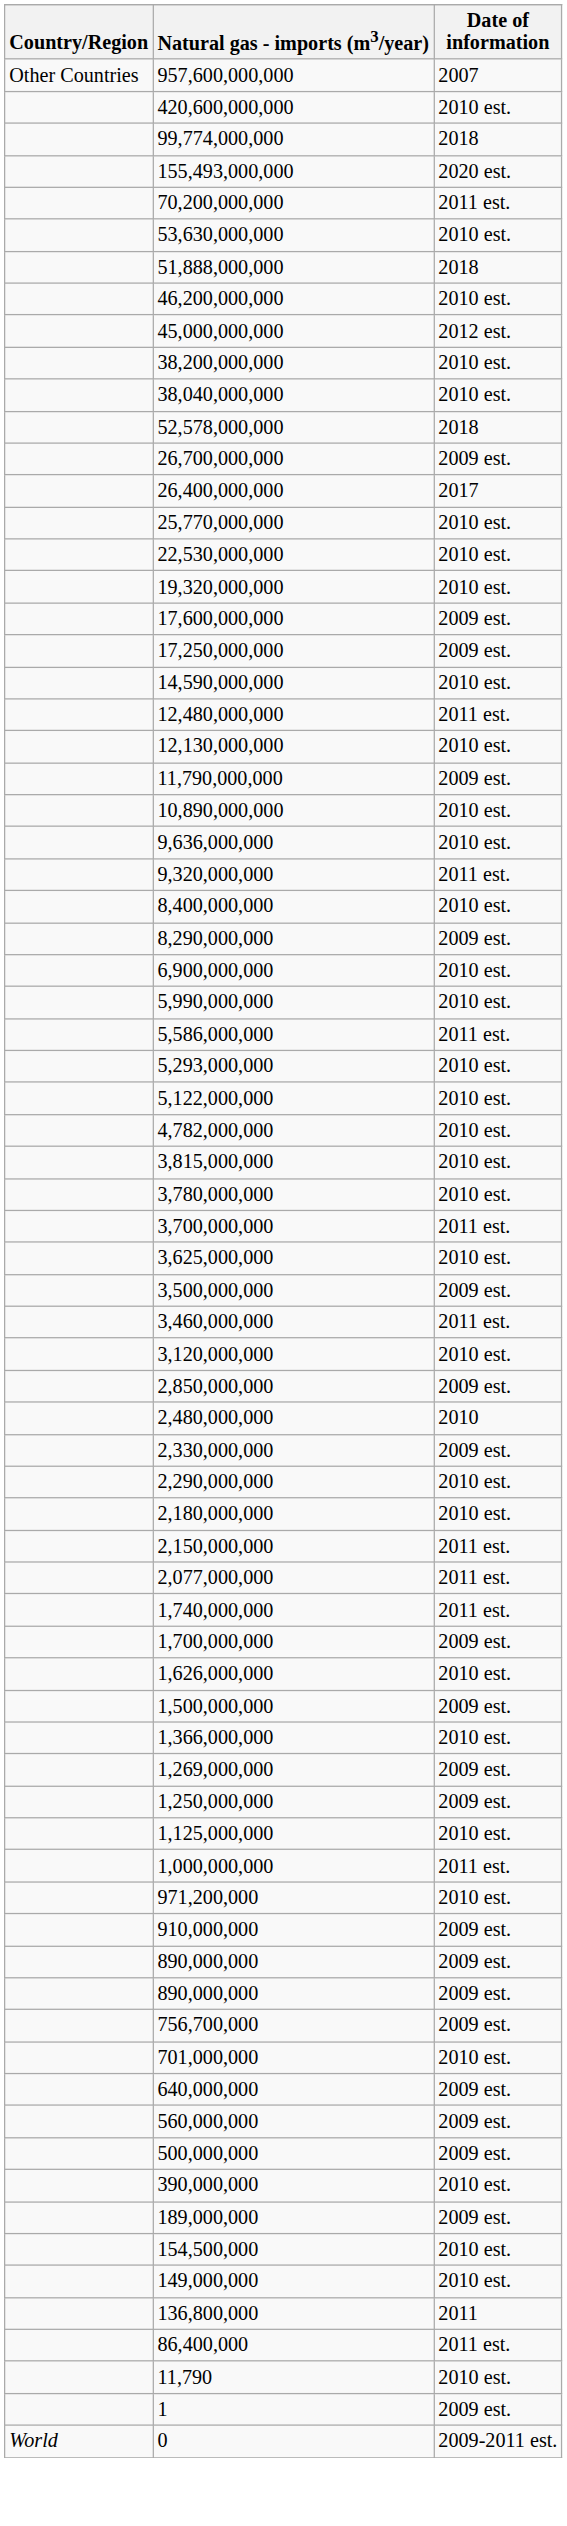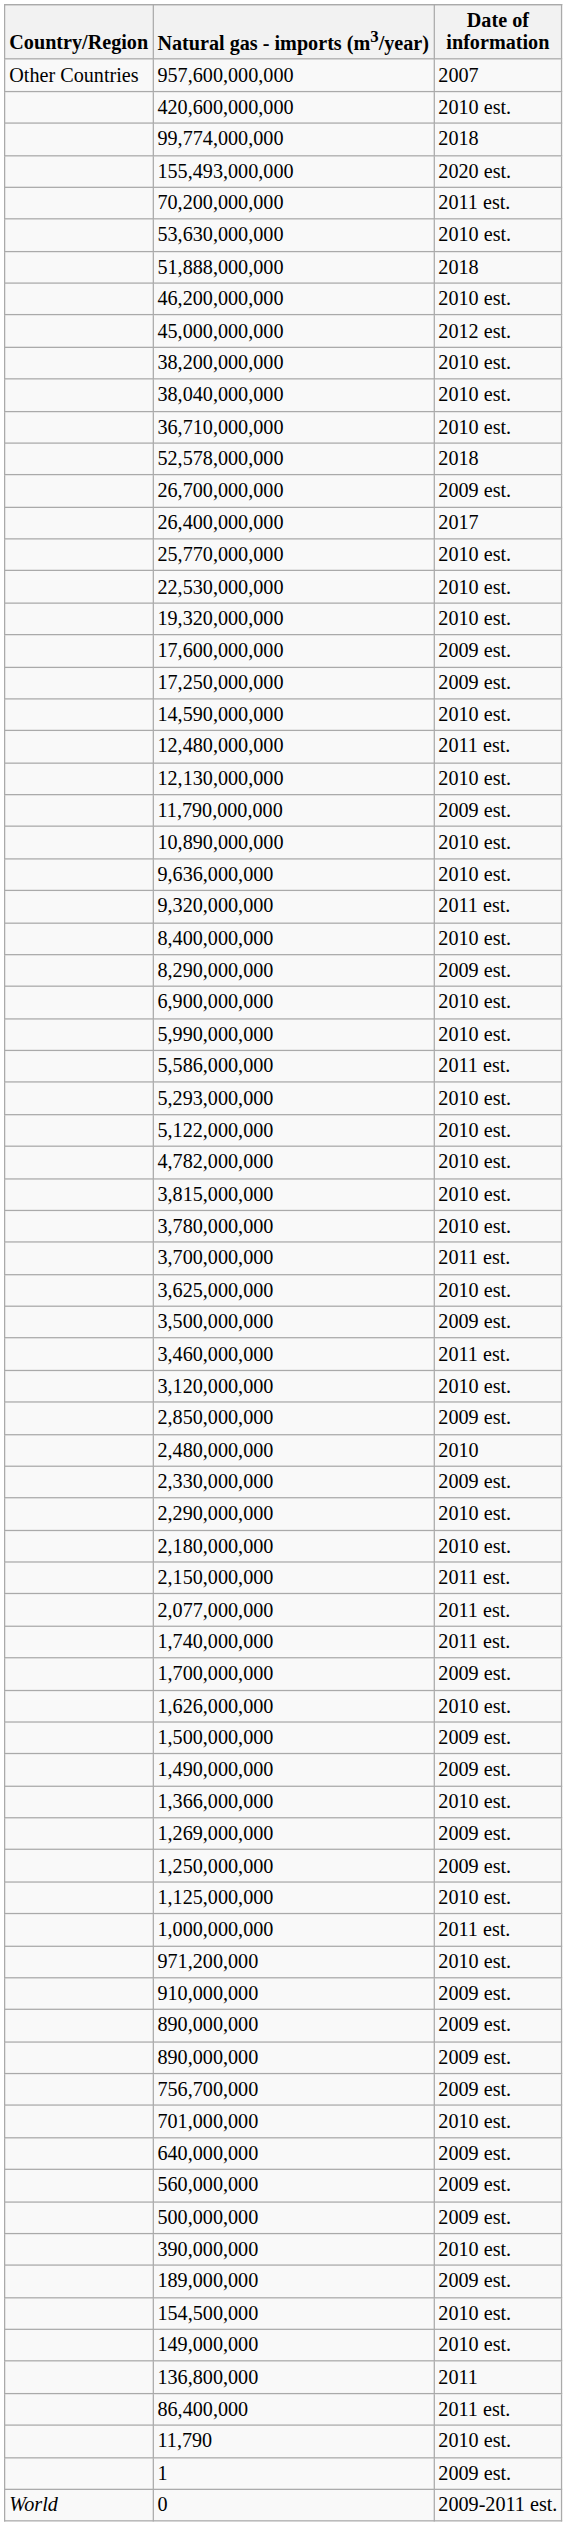+ row: 36,710,000,000 | 2010 est.
+ row: 1,490,000,000 | 2009 est.
